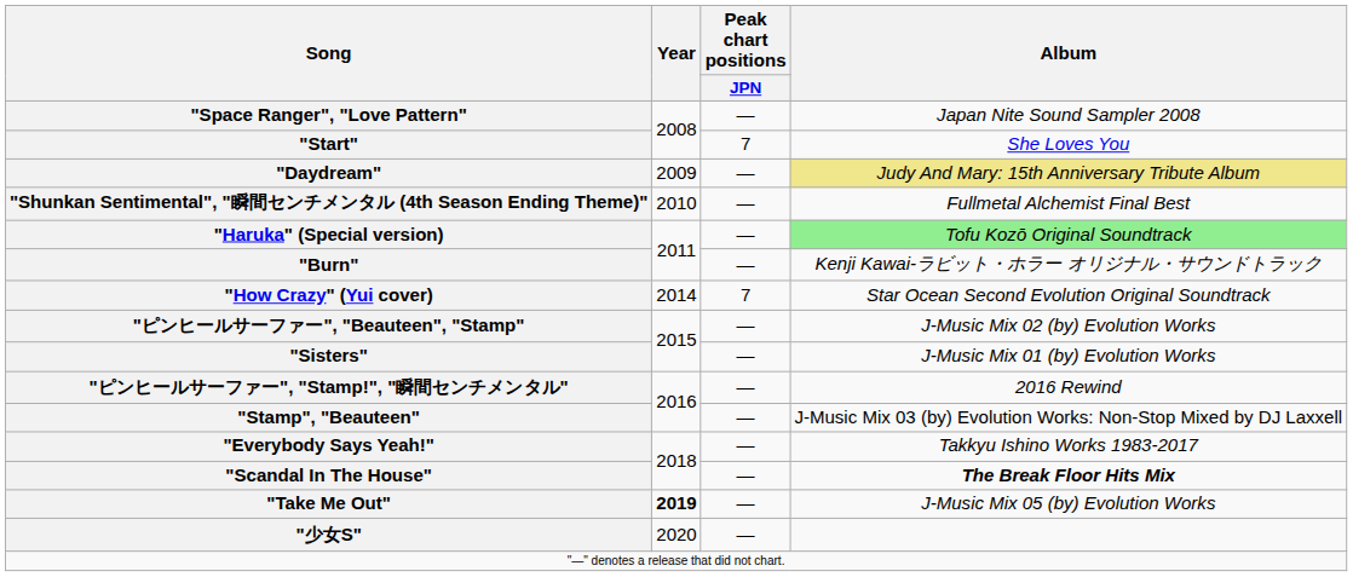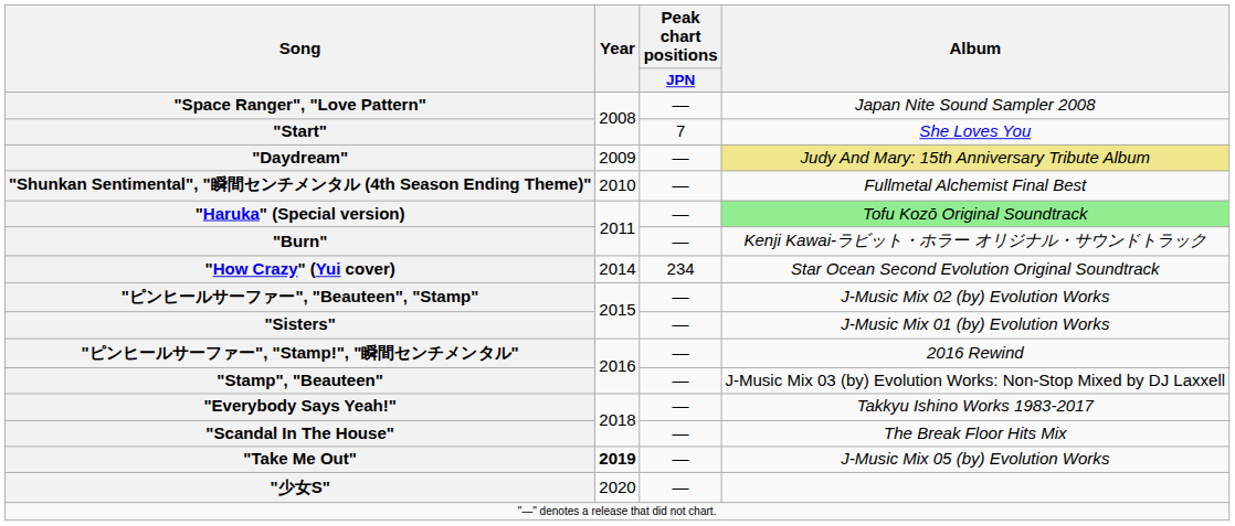"How Crazy" (Yui cover) | Peak chart positions / JPN: 7 -> 234
"Scandal In The House" | Album: bold -> normal
